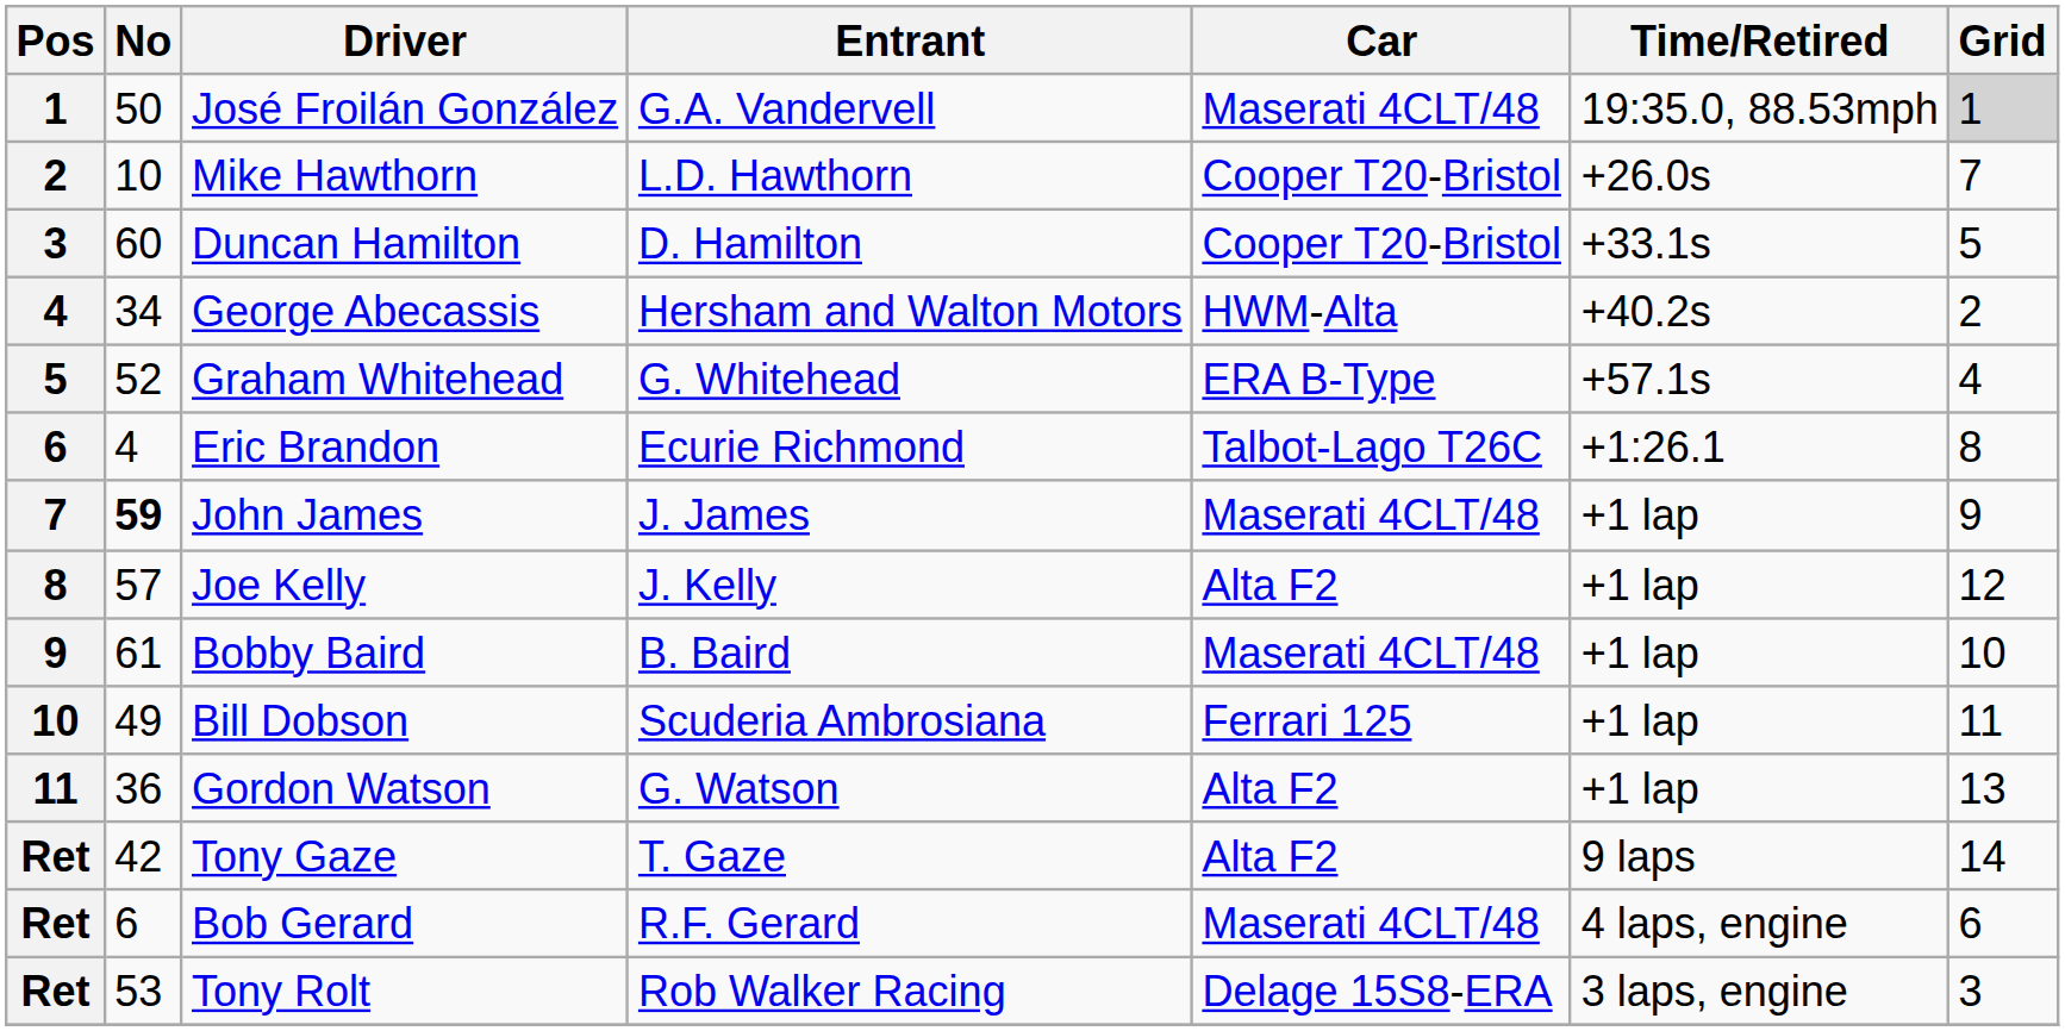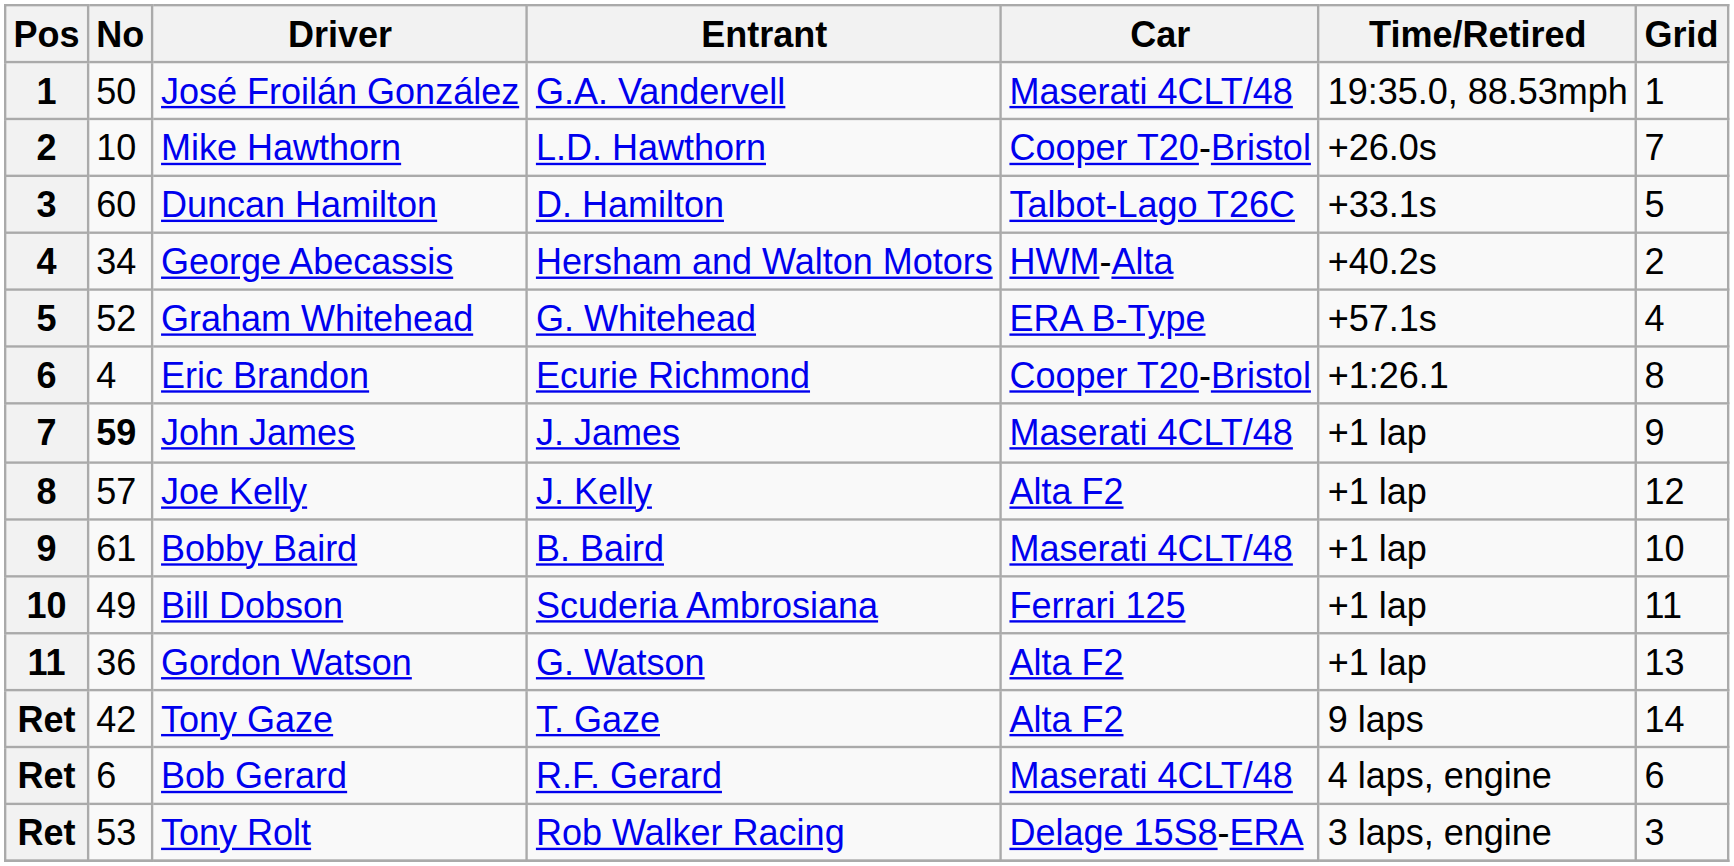José Froilán González | Grid: lightgrey background -> no background
Duncan Hamilton | Car: Cooper T20-Bristol -> Talbot-Lago T26C
Eric Brandon | Car: Talbot-Lago T26C -> Cooper T20-Bristol
